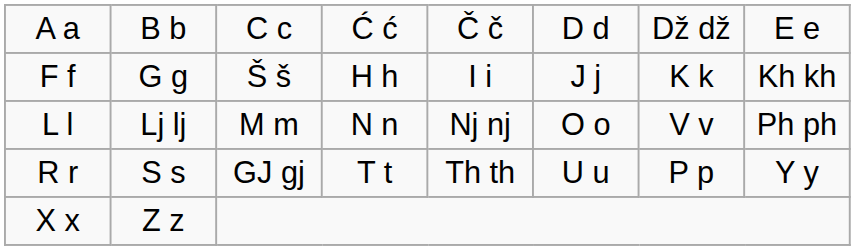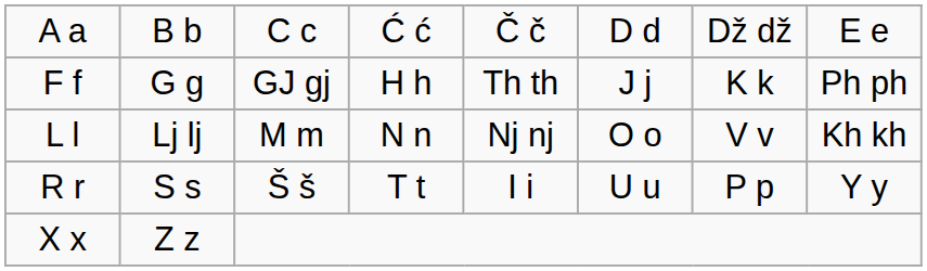F f | column 3: Š š -> GJ gj
F f | column 5: I i -> Th th
F f | column 8: Kh kh -> Ph ph
L l | column 8: Ph ph -> Kh kh
R r | column 3: GJ gj -> Š š
R r | column 5: Th th -> I i
